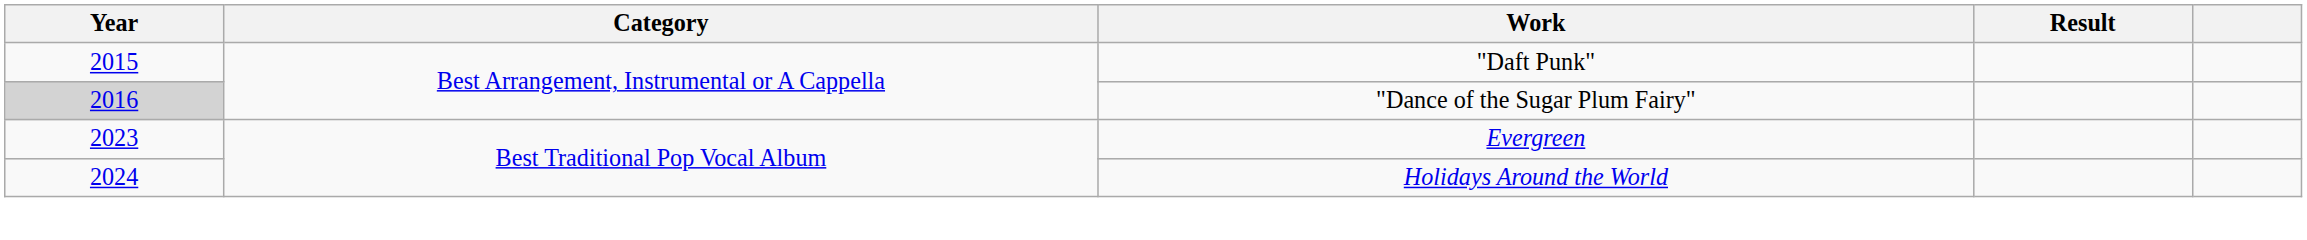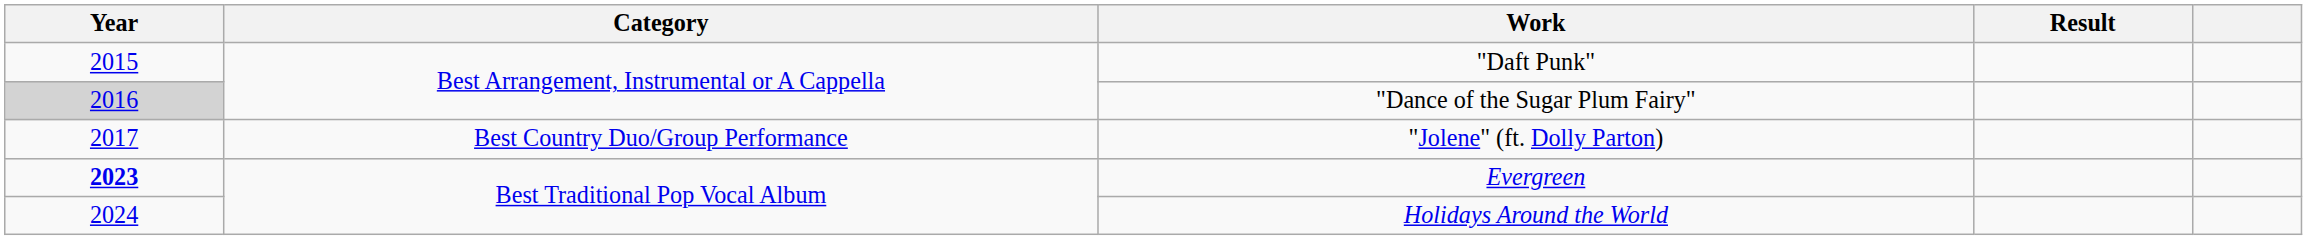+ row: 2017 | Best Country Duo/Group Performance | "Jolene" (ft. Dolly Parton)
Evergreen | Year: normal -> bold
